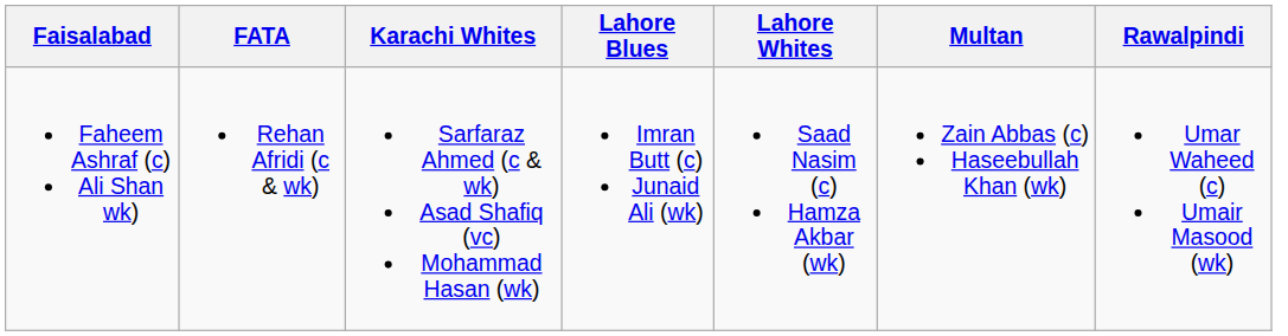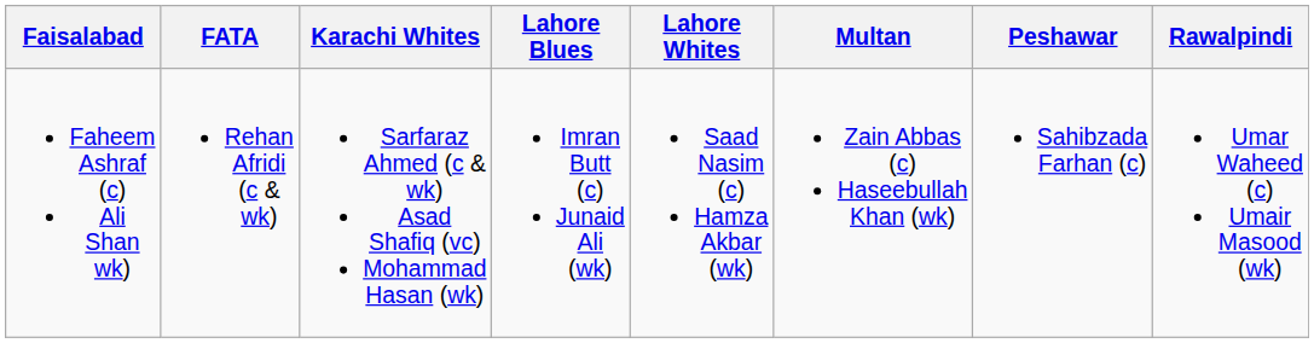+ column: Peshawar | Sahibzada Farhan (c)
